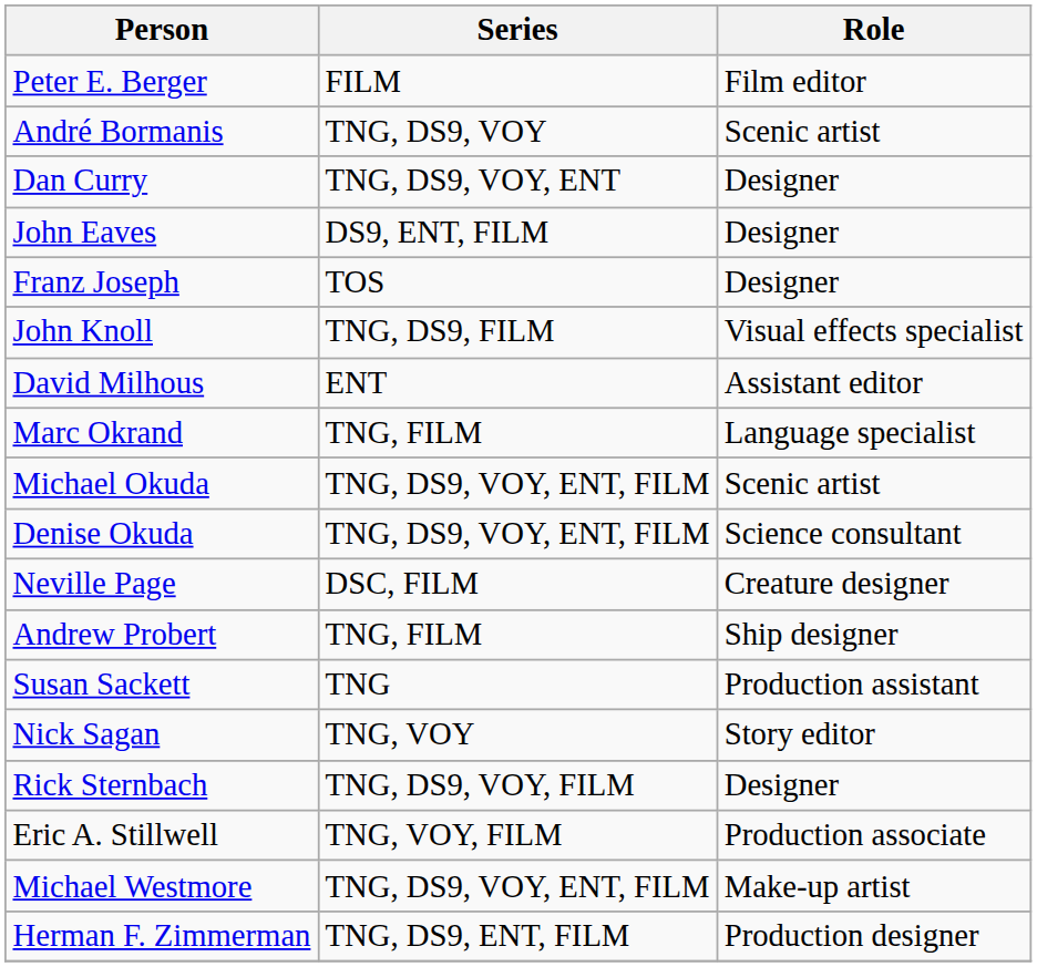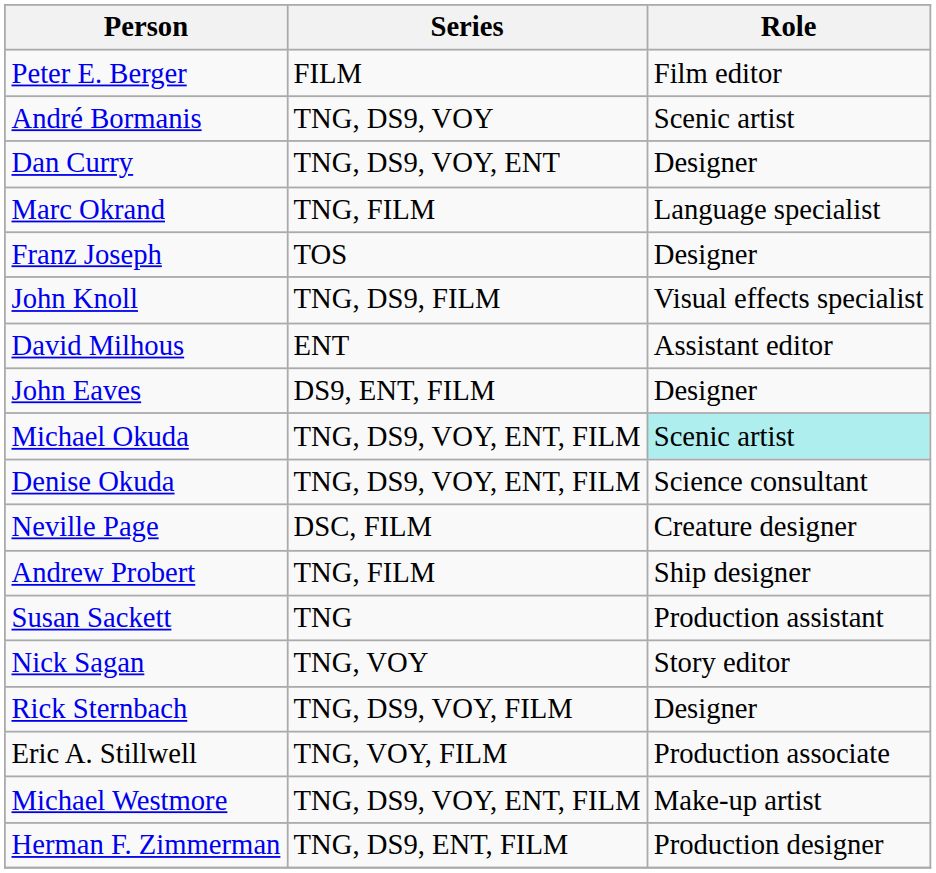rows swapped: John Eaves <-> Marc Okrand
Michael Okuda | Role: no background -> paleturquoise background
